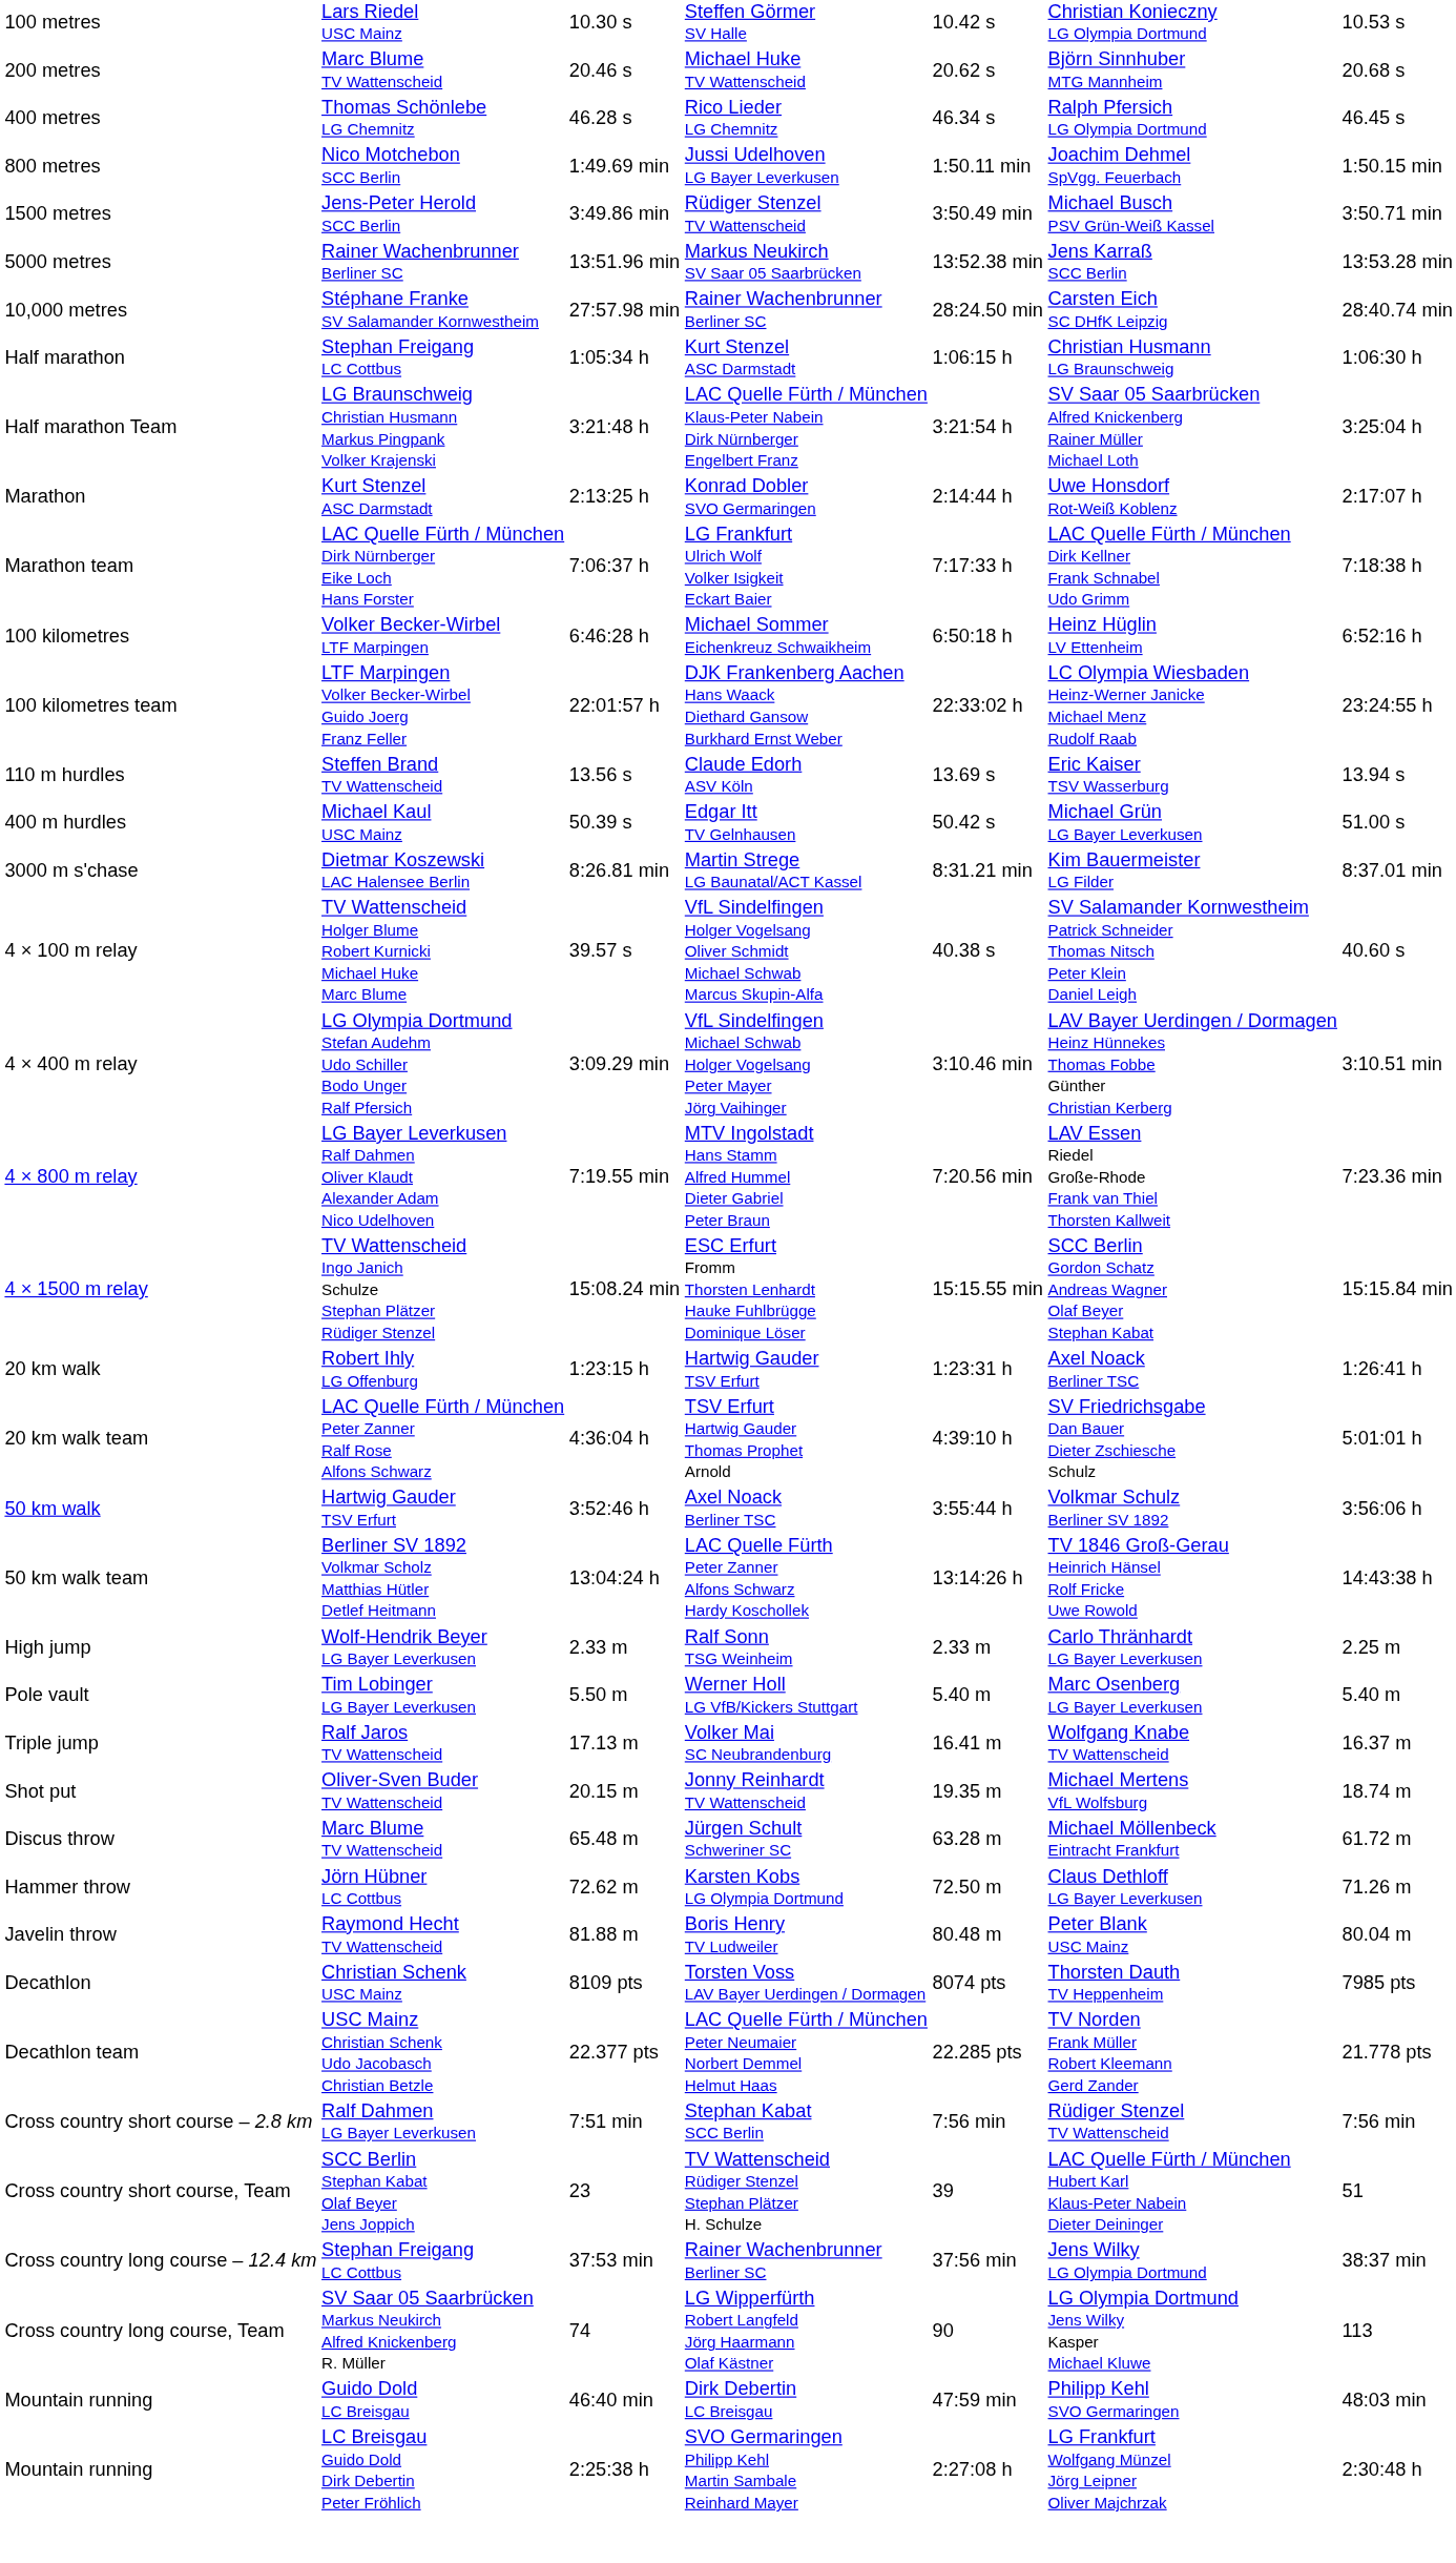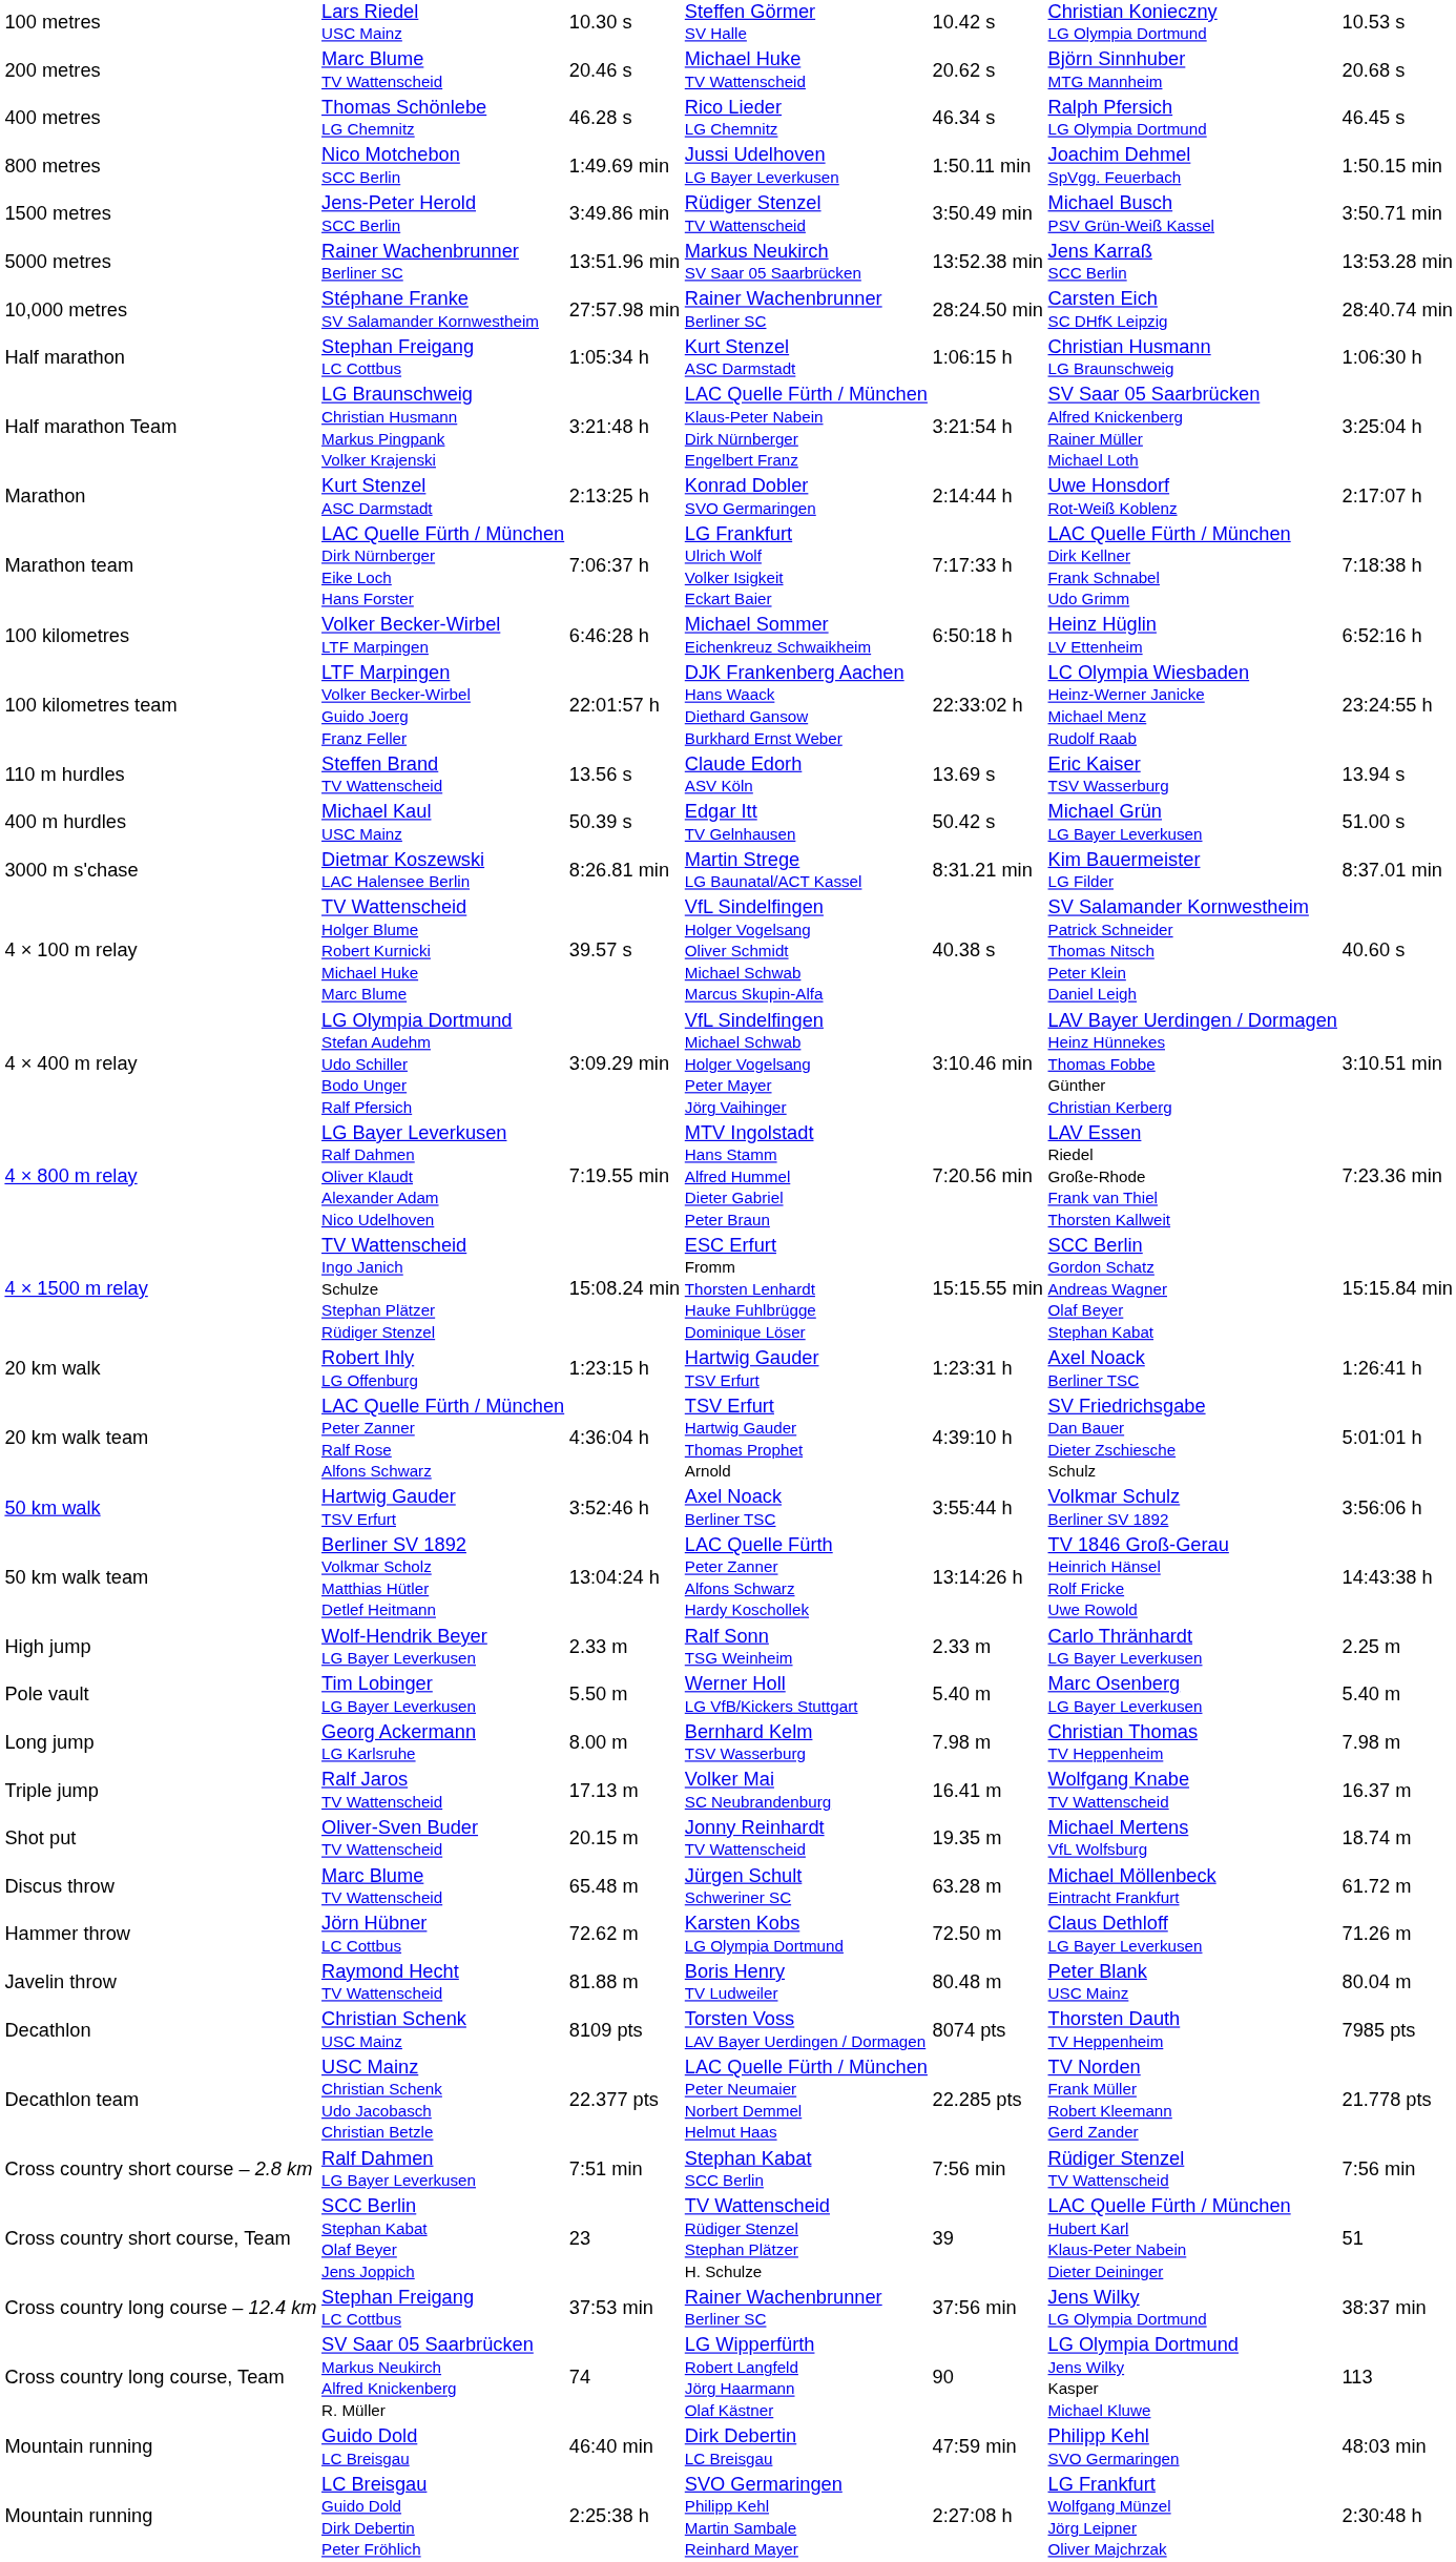+ row: Long jump | Georg Ackermann LG Karlsruhe | 8.00 m | Bernhard Kelm TSV Wasserburg | 7.98 m | Christian Thomas TV Heppenheim | 7.98 m
